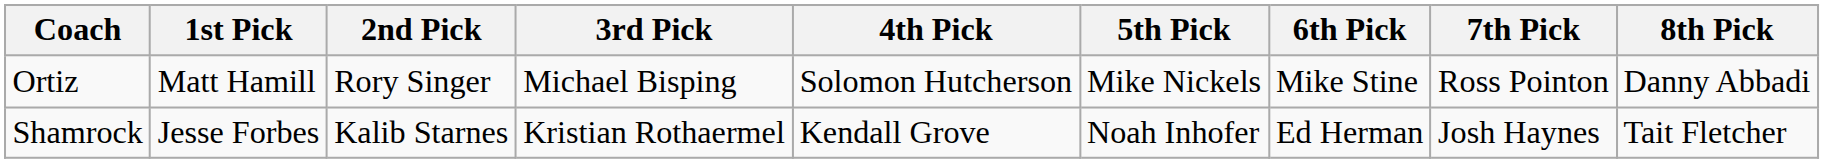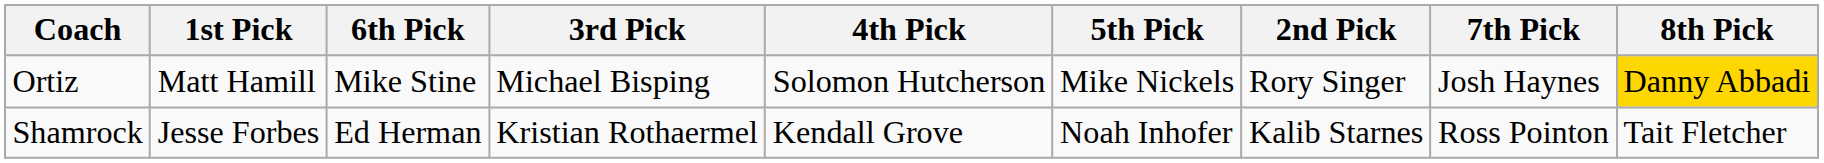columns swapped: 2nd Pick <-> 6th Pick
Ortiz | 7th Pick: Ross Pointon -> Josh Haynes
Ortiz | 8th Pick: no background -> gold background
Shamrock | 7th Pick: Josh Haynes -> Ross Pointon
